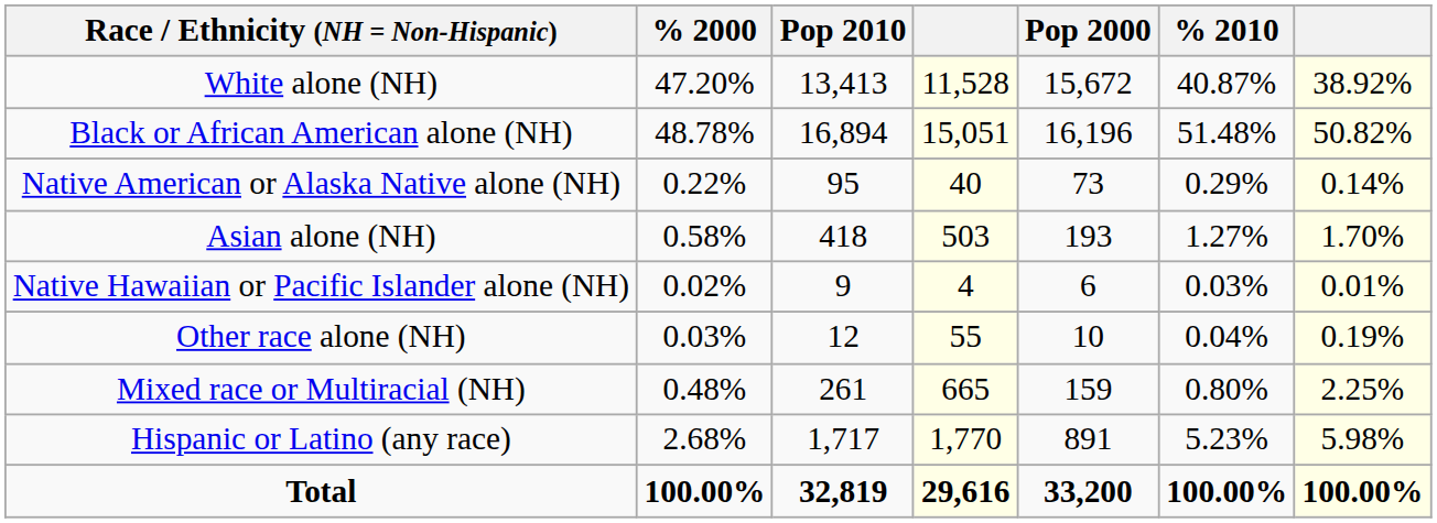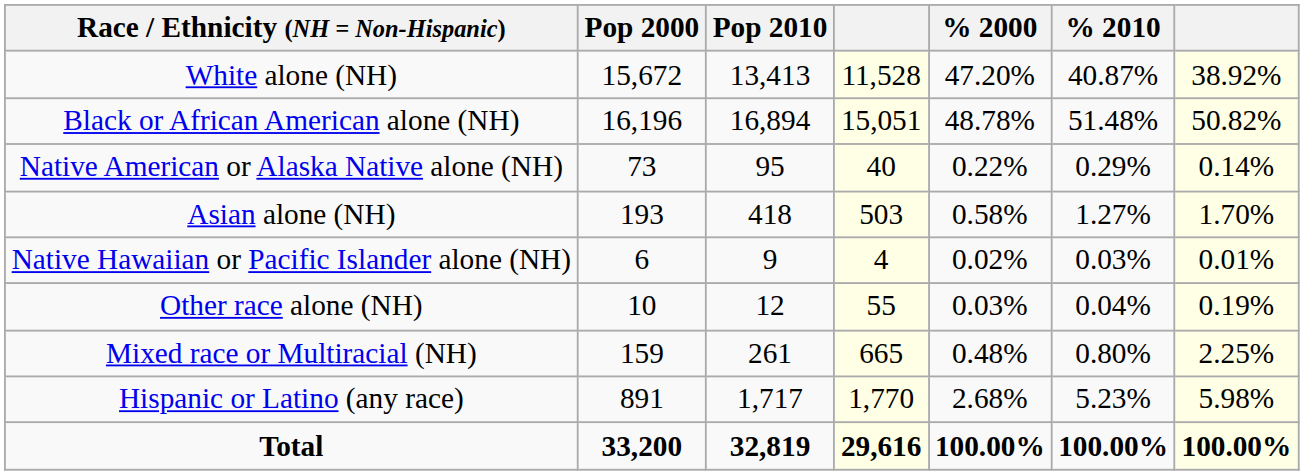columns swapped: Pop 2000 <-> % 2000
